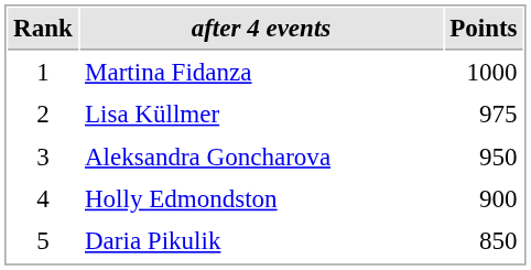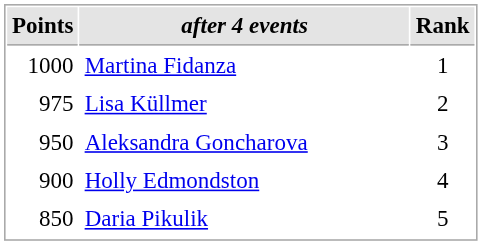columns swapped: Rank <-> Points
